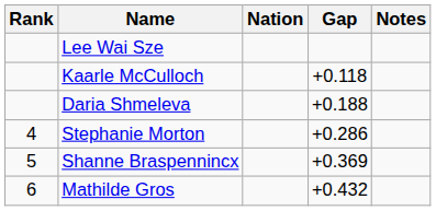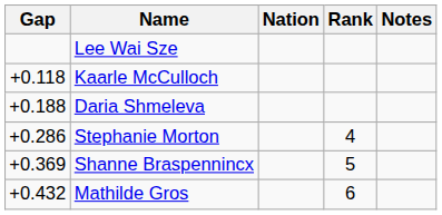columns swapped: Rank <-> Gap
